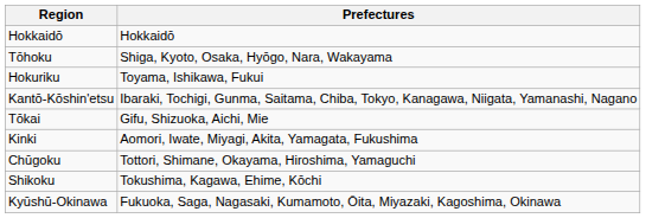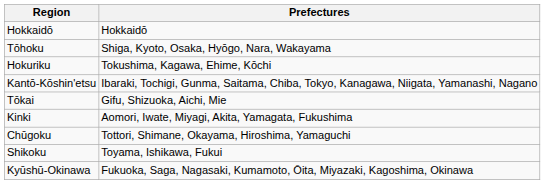Hokuriku | Prefectures: Toyama, Ishikawa, Fukui -> Tokushima, Kagawa, Ehime, Kōchi
Shikoku | Prefectures: Tokushima, Kagawa, Ehime, Kōchi -> Toyama, Ishikawa, Fukui
